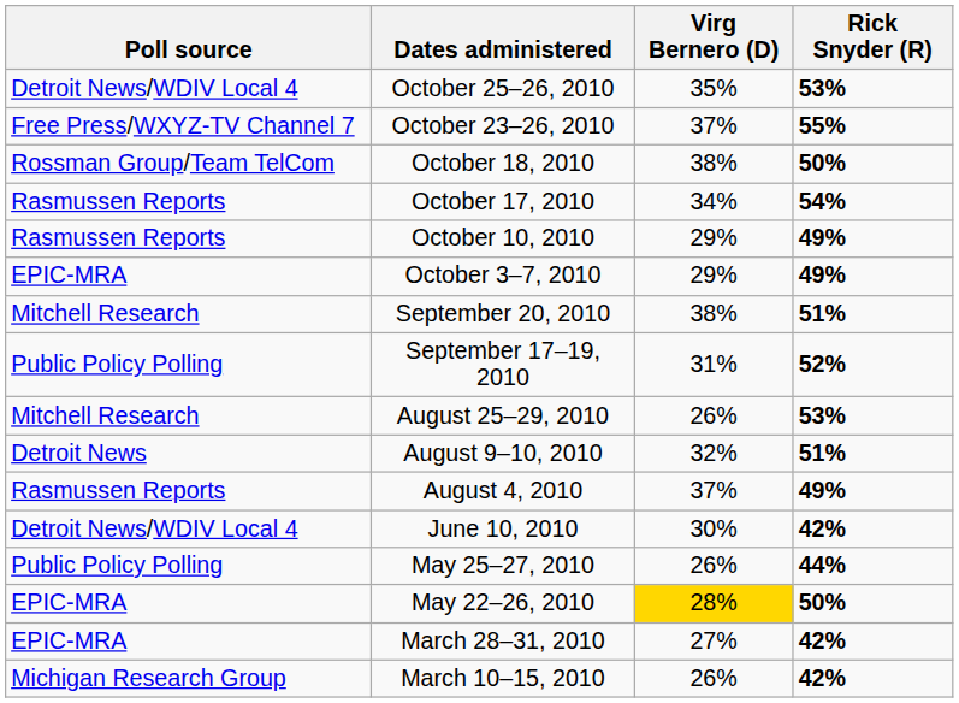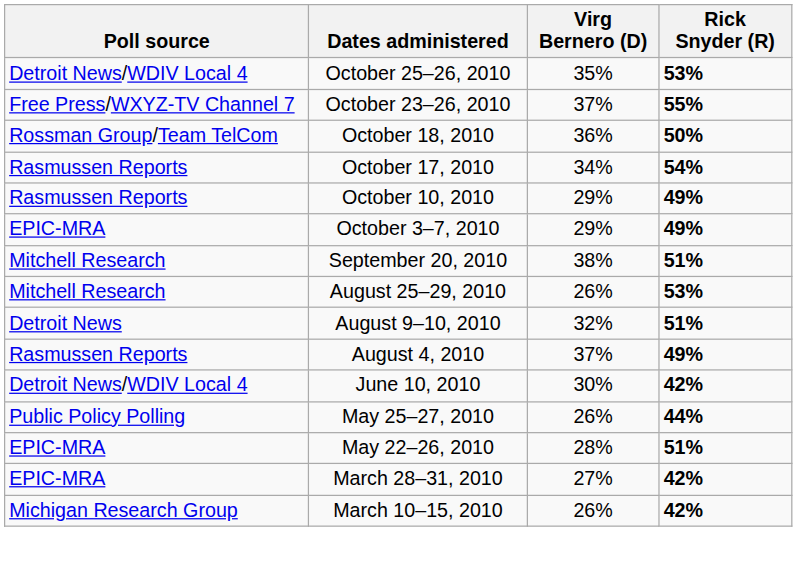October 18, 2010 | Virg Bernero (D): 38% -> 36%
- row: Public Policy Polling | September 17–19, 2010 | 31% | 52%
May 22–26, 2010 | Virg Bernero (D): gold background -> no background
May 22–26, 2010 | Rick Snyder (R): 50% -> 51%
